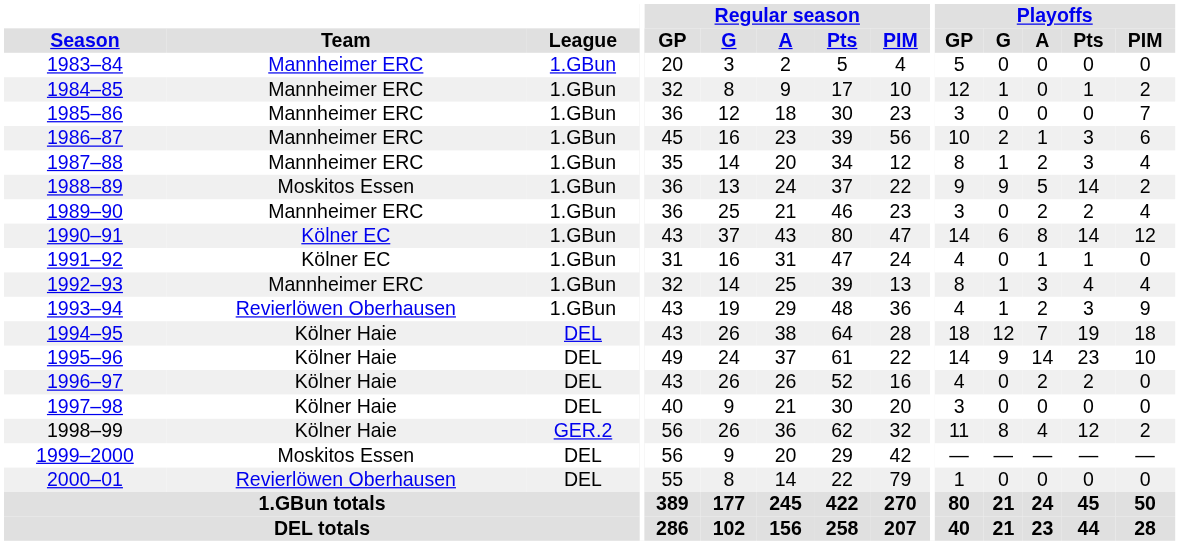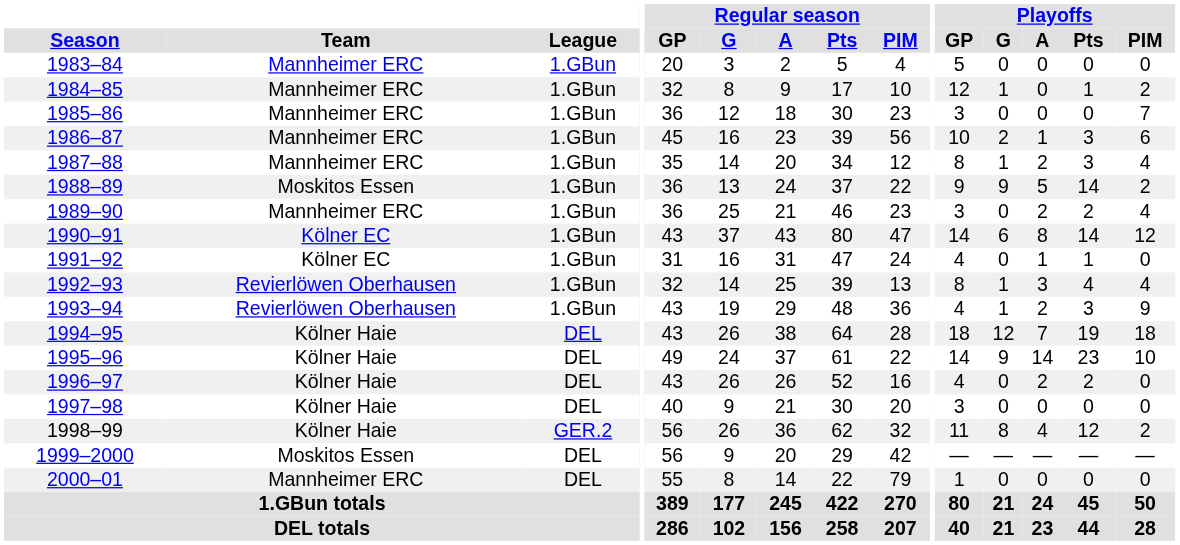1992–93 | Team: Mannheimer ERC -> Revierlöwen Oberhausen
2000–01 | Team: Revierlöwen Oberhausen -> Mannheimer ERC
